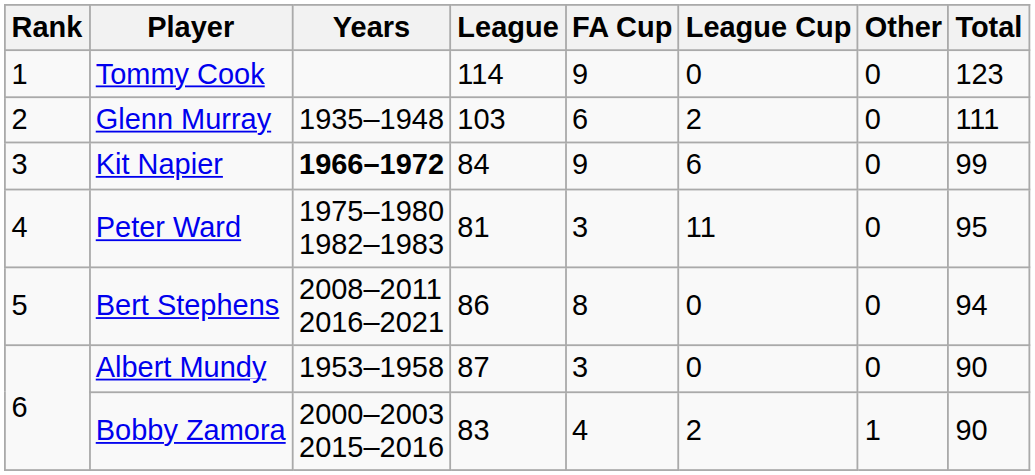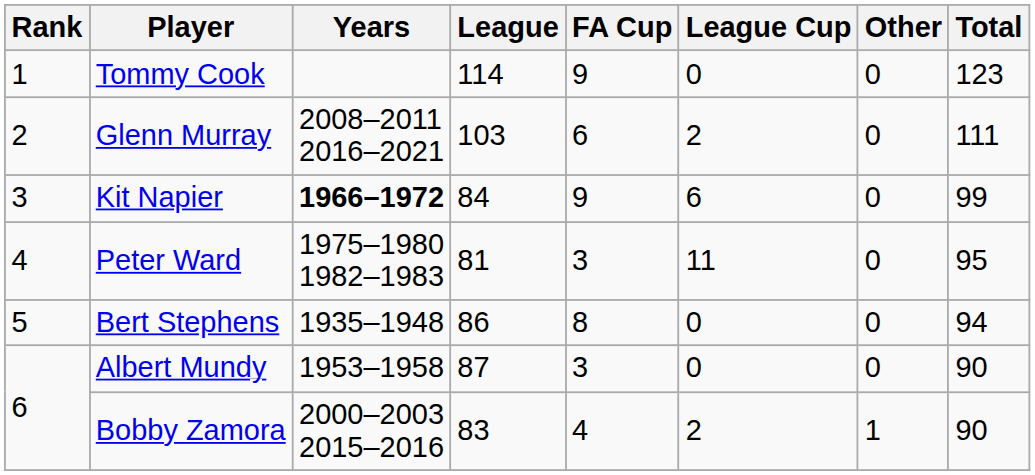Glenn Murray | Years: 1935–1948 -> 2008–2011 2016–2021
Bert Stephens | Years: 2008–2011 2016–2021 -> 1935–1948
